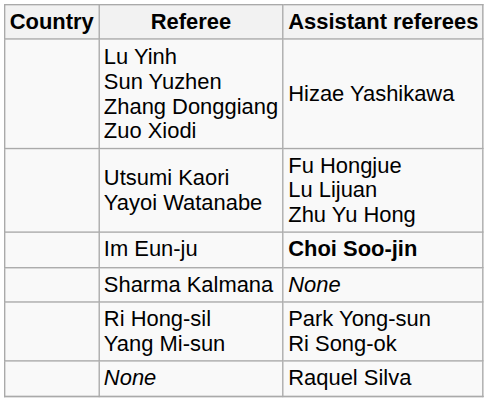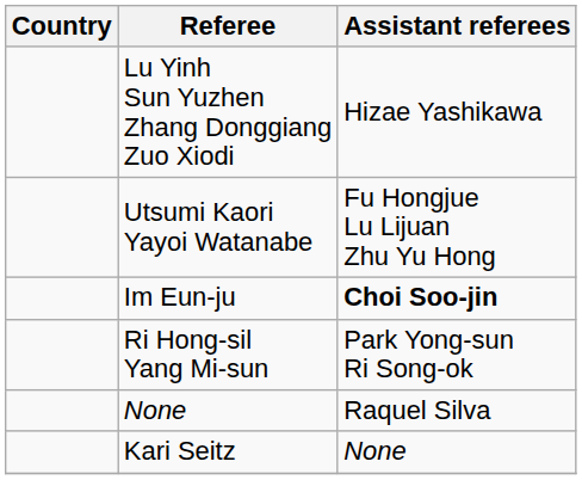- row: Sharma Kalmana | None
+ row: Kari Seitz | None
